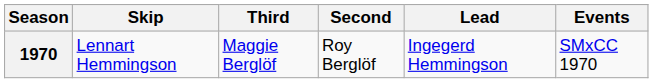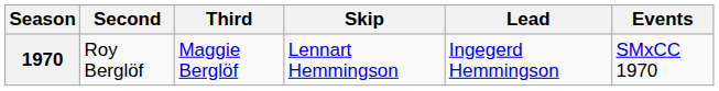columns swapped: Skip <-> Second
